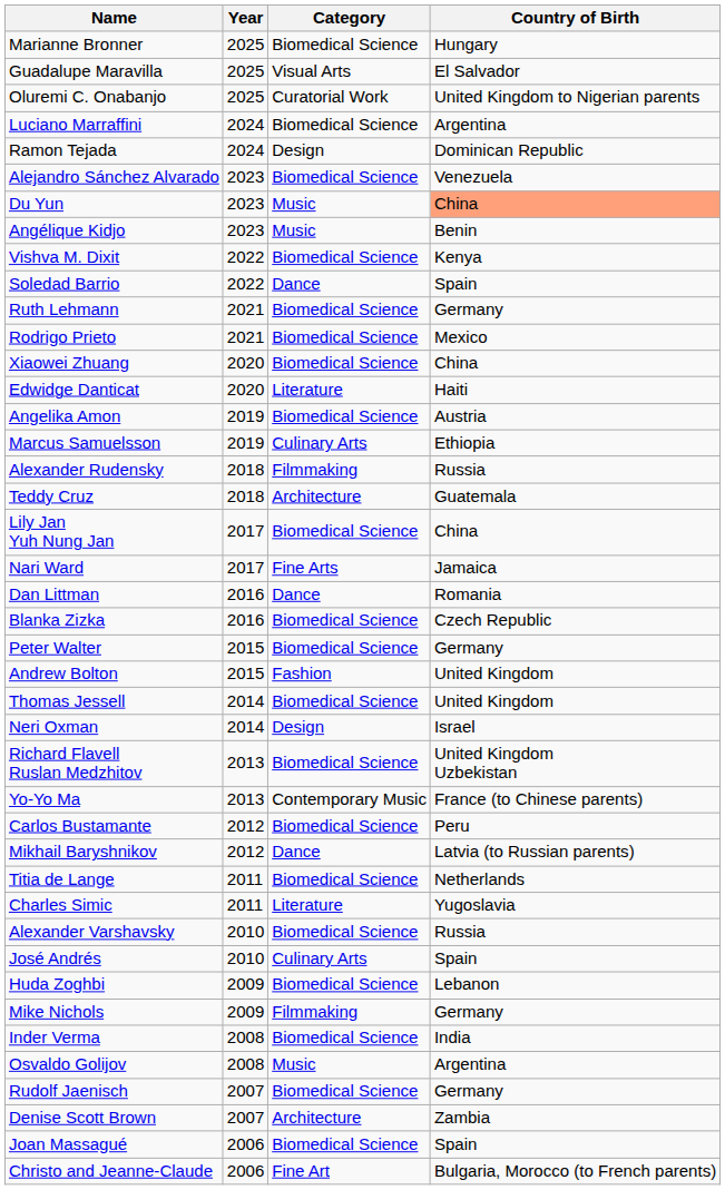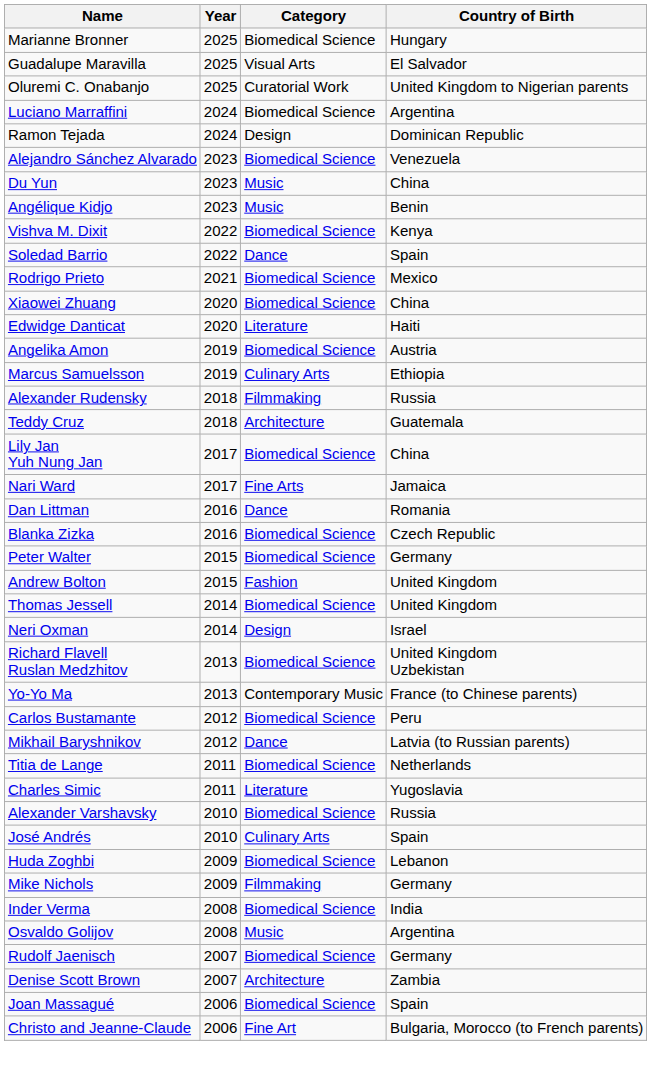Du Yun | Country of Birth: lightsalmon background -> no background
- row: Ruth Lehmann | 2021 | Biomedical Science | Germany
